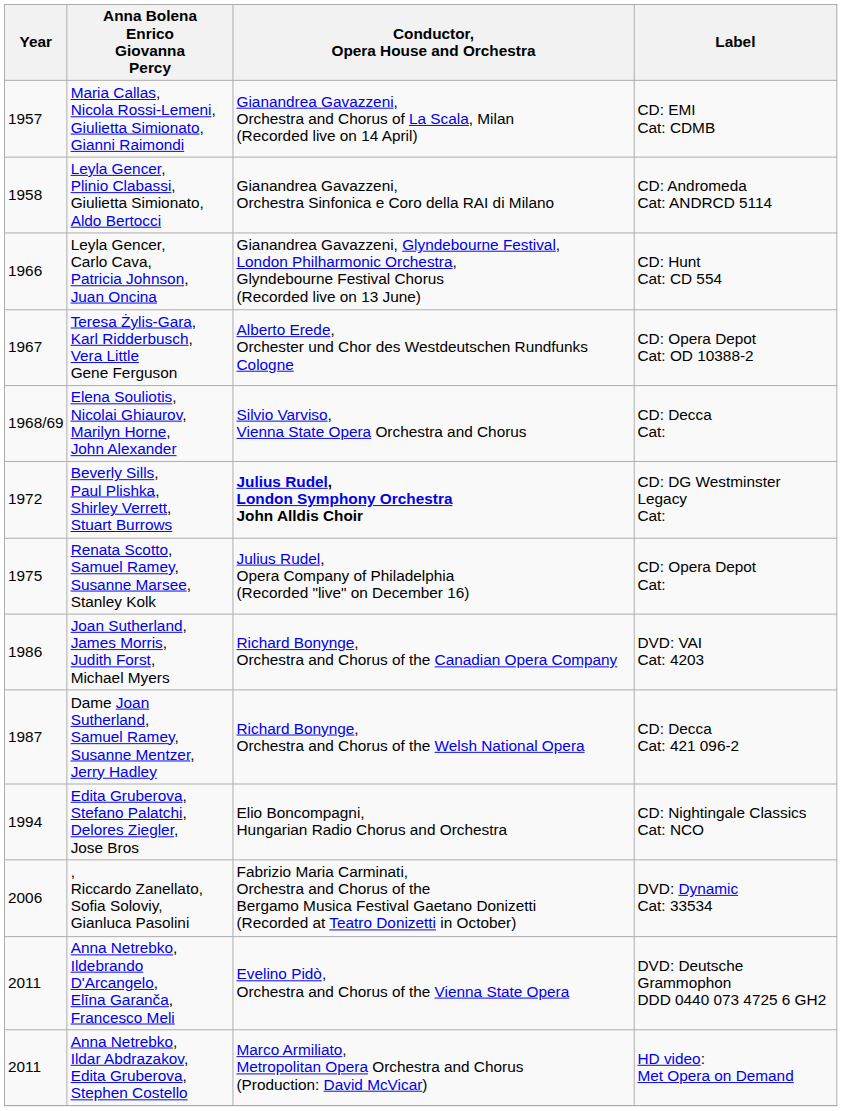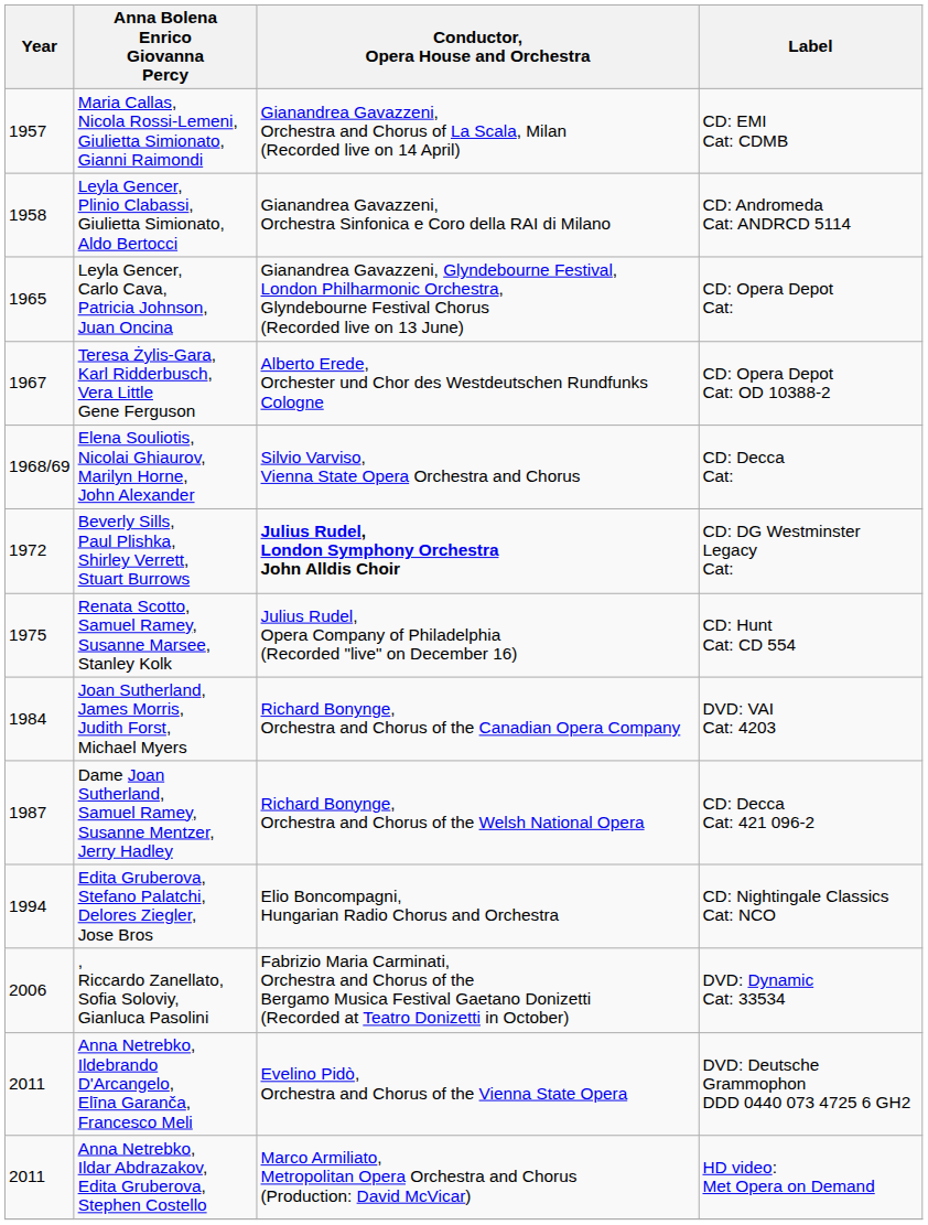Leyla Gencer, Carlo Cava, Patricia Johnson, Juan Oncina | Year: 1966 -> 1965
Leyla Gencer, Carlo Cava, Patricia Johnson, Juan Oncina | Label: CD: Hunt Cat: CD 554 -> CD: Opera Depot Cat:
Renata Scotto, Samuel Ramey, Susanne Marsee, Stanley Kolk | Label: CD: Opera Depot Cat: -> CD: Hunt Cat: CD 554
Joan Sutherland, James Morris, Judith Forst, Michael Myers | Year: 1986 -> 1984
